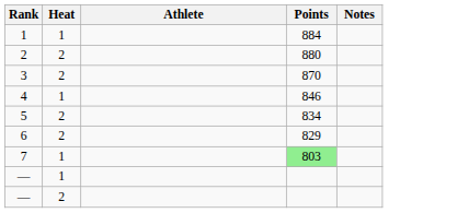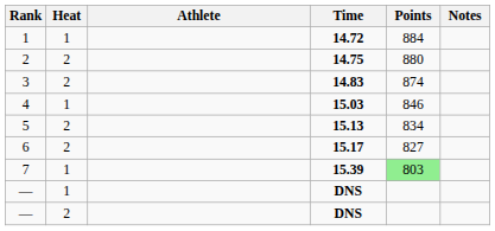+ column: Time | 14.72 | 14.75 | 14.83 | 15.03 | 15.13 | 15.17 | 15.39 | DNS | DNS
3 | Points: 870 -> 874
6 | Points: 829 -> 827
